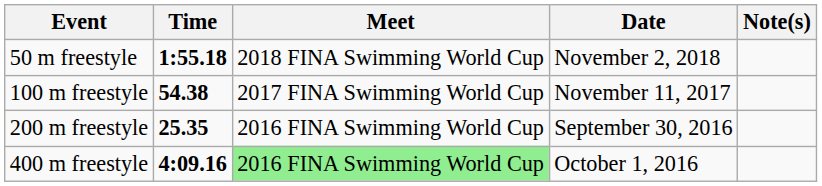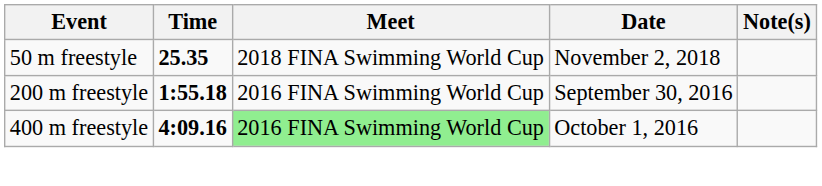50 m freestyle | Time: 1:55.18 -> 25.35
- row: 100 m freestyle | 54.38 | 2017 FINA Swimming World Cup | November 11, 2017
200 m freestyle | Time: 25.35 -> 1:55.18
